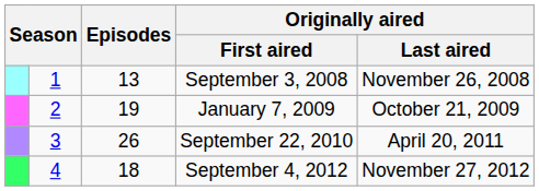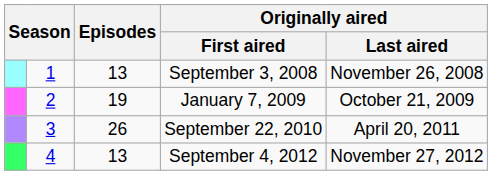September 4, 2012 | Episodes: 18 -> 13
